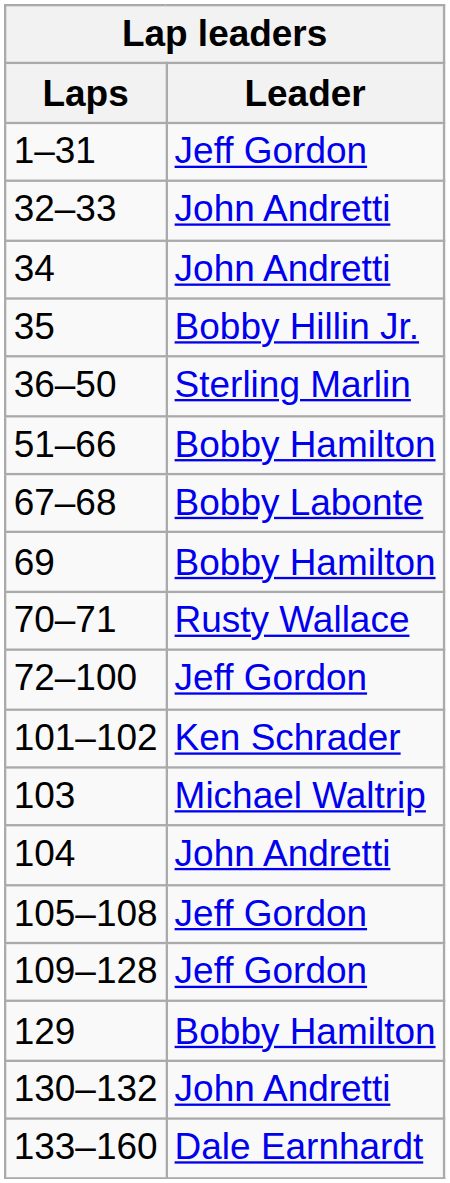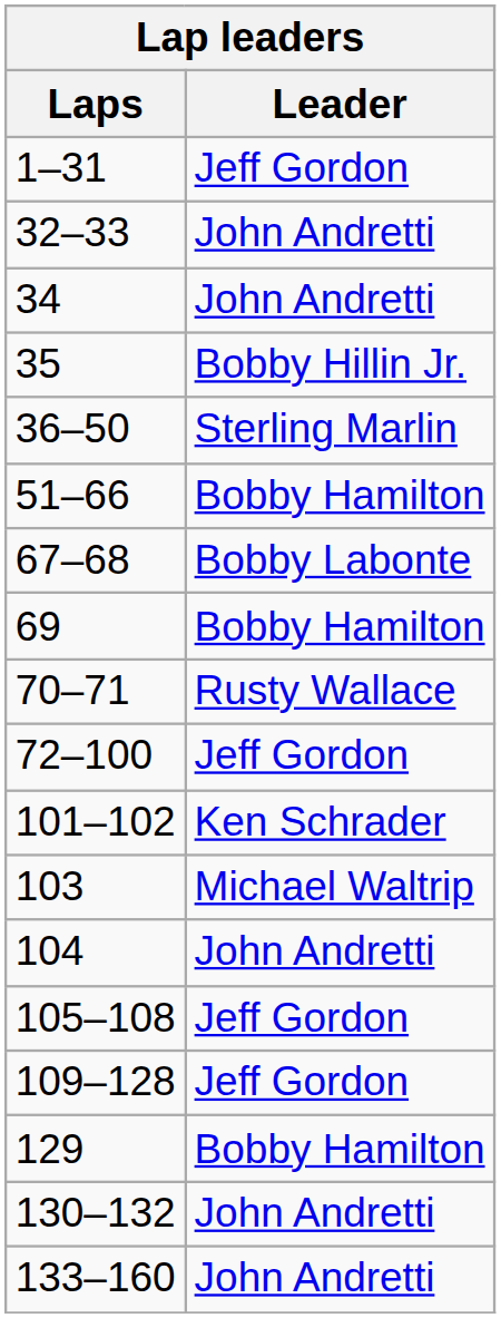133–160 | Leader: Dale Earnhardt -> John Andretti
